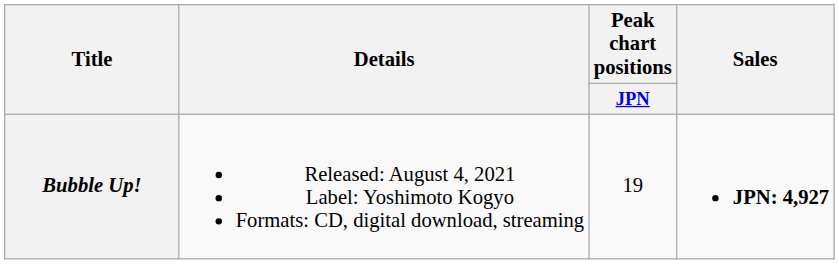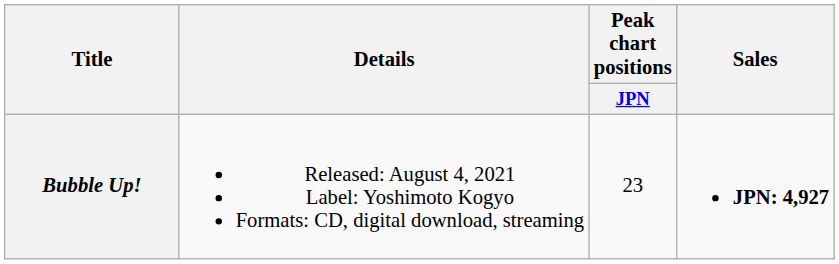Bubble Up! | Peak chart positions / JPN: 19 -> 23
